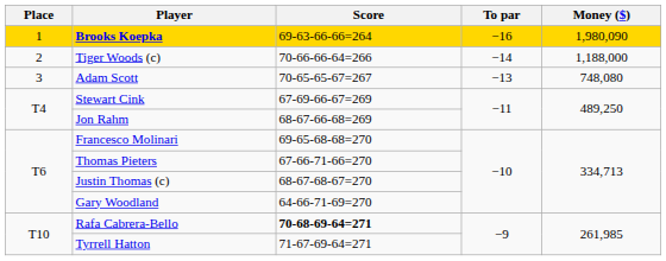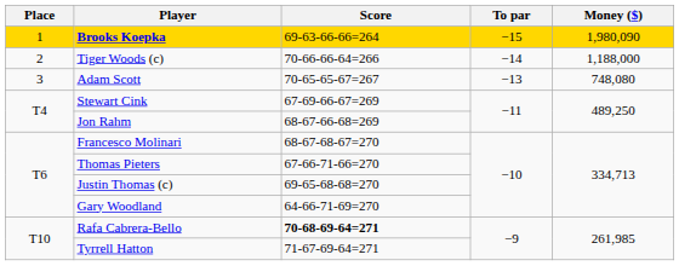Brooks Koepka | To par: −16 -> −15
Francesco Molinari | Score: 69-65-68-68=270 -> 68-67-68-67=270
Justin Thomas (c) | Score: 68-67-68-67=270 -> 69-65-68-68=270
